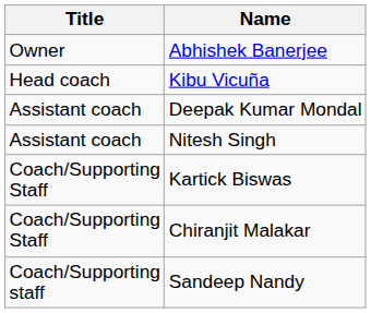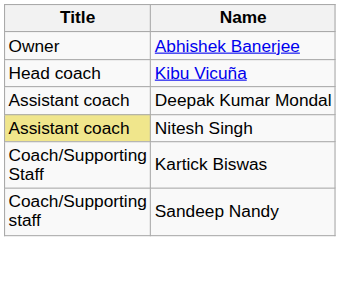Nitesh Singh | Title: no background -> khaki background
- row: Coach/Supporting Staff | Chiranjit Malakar
